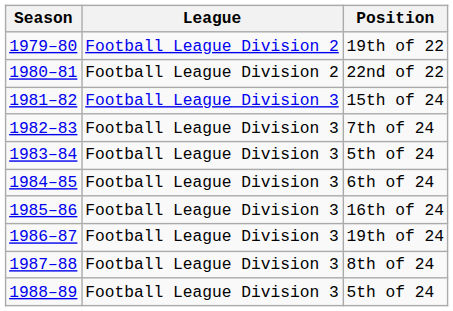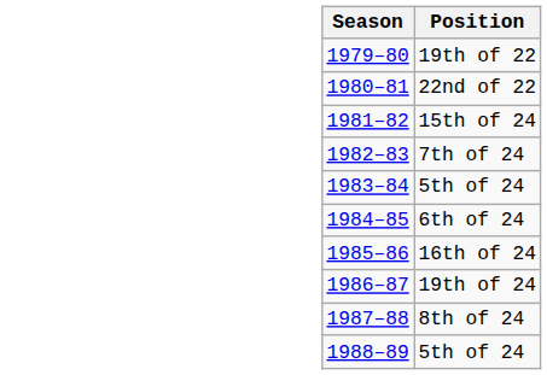- column: League | Football League Division 2 | Football League Division 2 | Football League Division 3 | Football League Division 3 | Football League Division 3 | Football League Division 3 | Football League Division 3 | Football League Division 3 | Football League Division 3 | Football League Division 3
